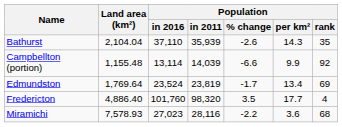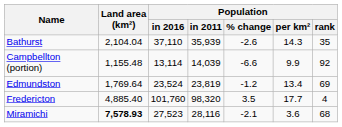Edmundston | Population / % change: -1.7 -> -1.2
Fredericton | Land area (km²): 4,886.40 -> 4,885.40
Miramichi | Land area (km²): normal -> bold
Miramichi | Population / in 2016: 27,023 -> 27,523
Miramichi | Population / % change: -2.2 -> -2.1
